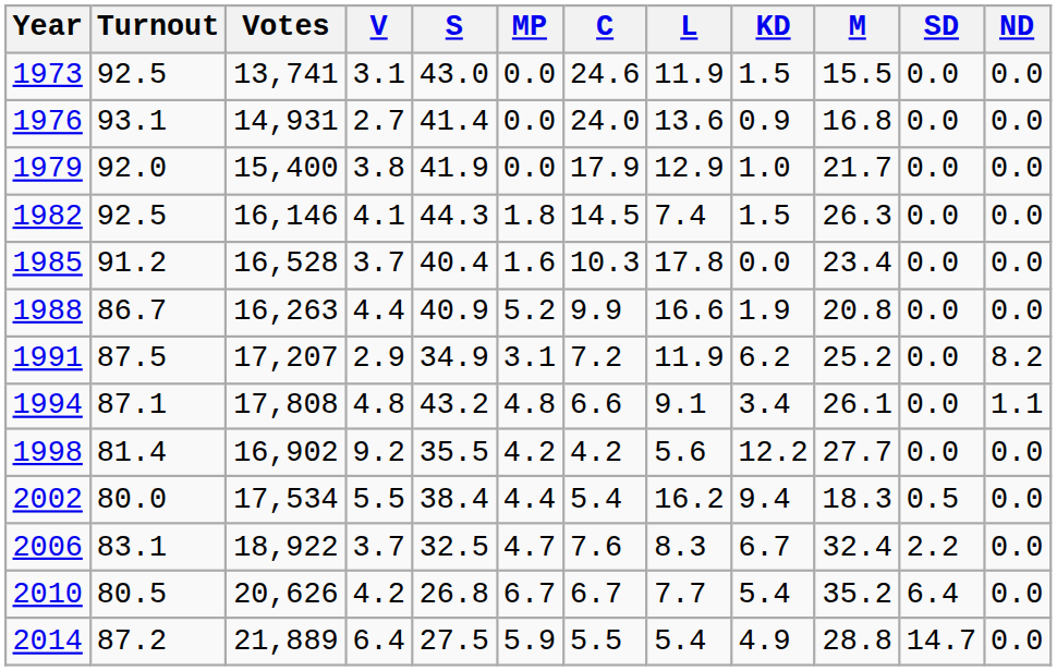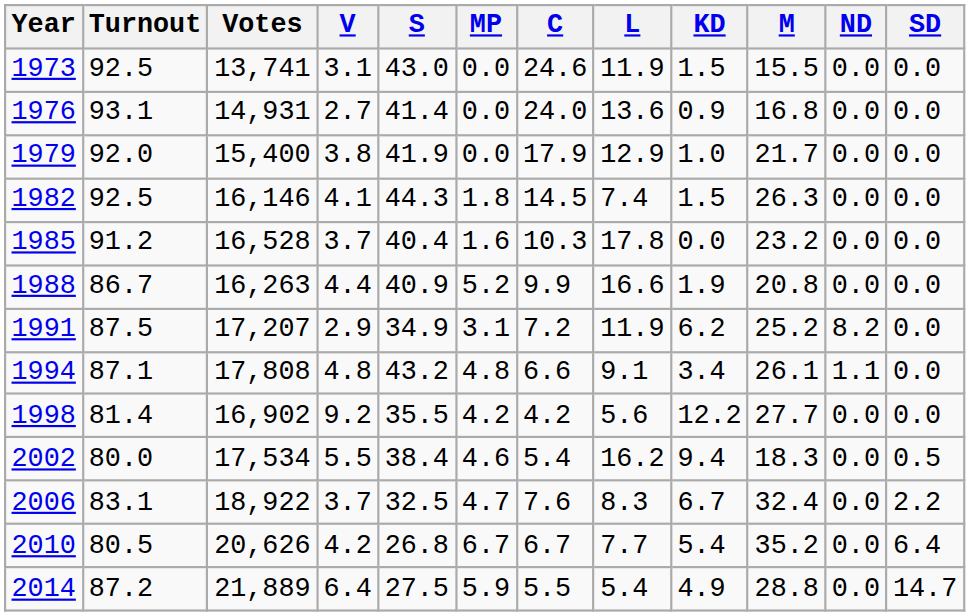columns swapped: SD <-> ND
1985 | M: 23.4 -> 23.2
2002 | MP: 4.4 -> 4.6
